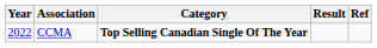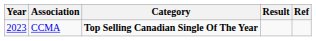CCMA | Year: 2022 -> 2023
